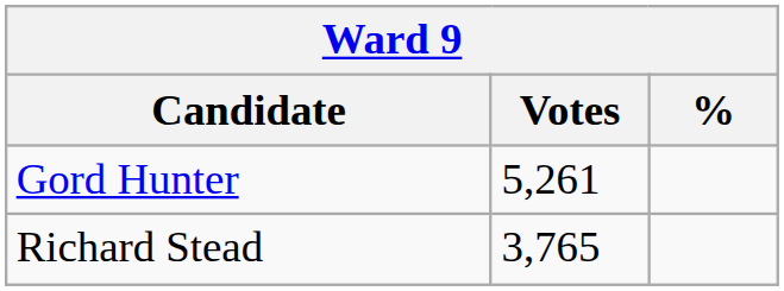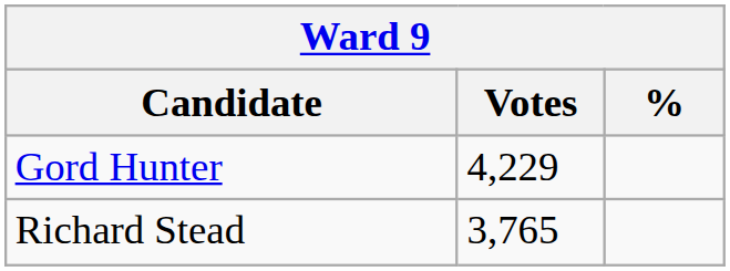Gord Hunter | Votes: 5,261 -> 4,229
